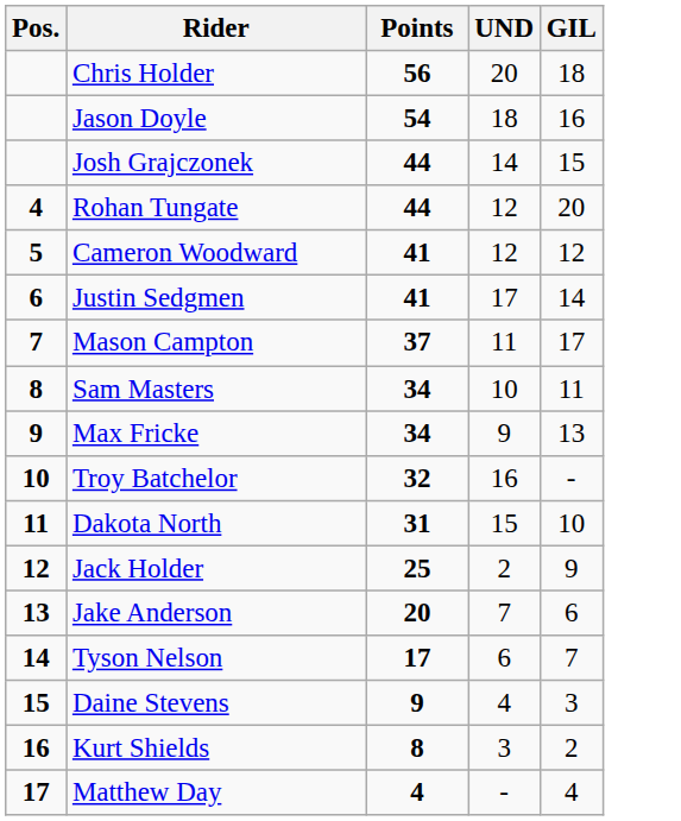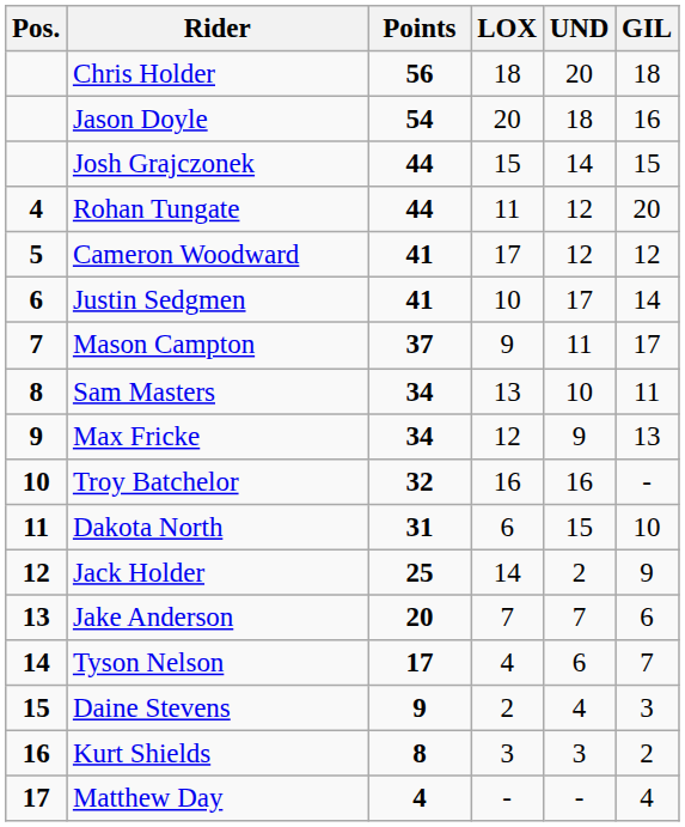+ column: LOX | 18 | 20 | 15 | 11 | 17 | 10 | 9 | 13 | 12 | 16 | 6 | 14 | 7 | 4 | 2 | 3 | -
